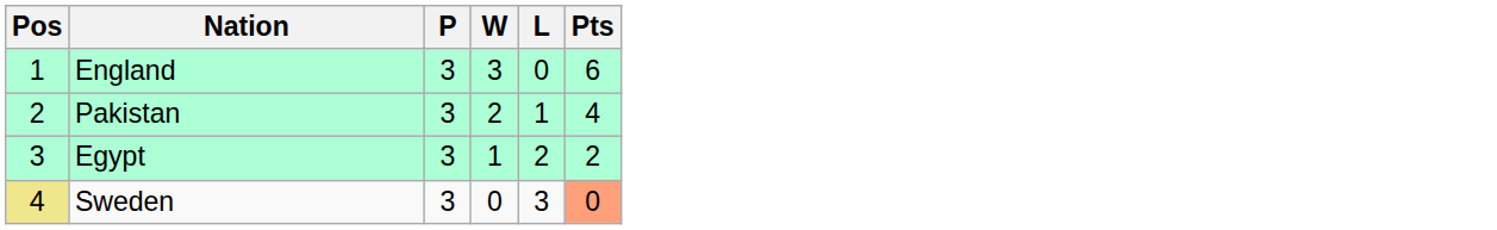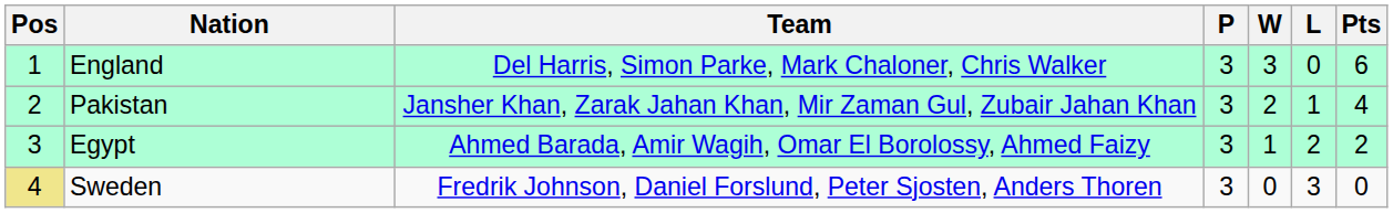+ column: Team | Del Harris, Simon Parke, Mark Chaloner, Chris Walker | Jansher Khan, Zarak Jahan Khan, Mir Zaman Gul, Zubair Jahan Khan | Ahmed Barada, Amir Wagih, Omar El Borolossy, Ahmed Faizy | Fredrik Johnson, Daniel Forslund, Peter Sjosten, Anders Thoren
Sweden | Pts: lightsalmon background -> no background
